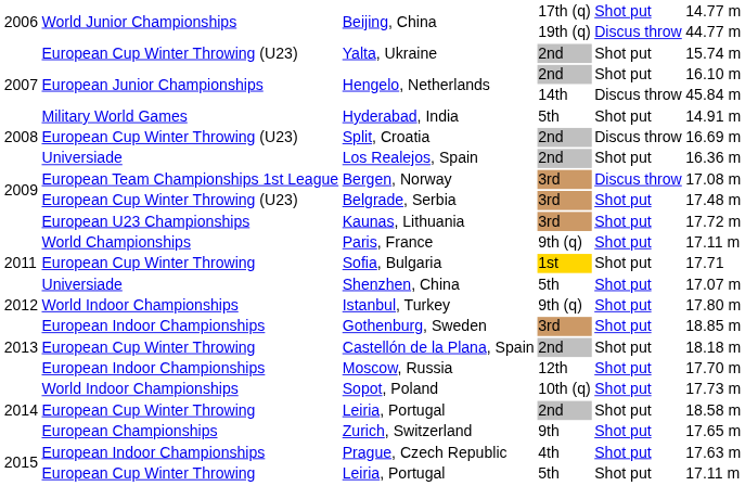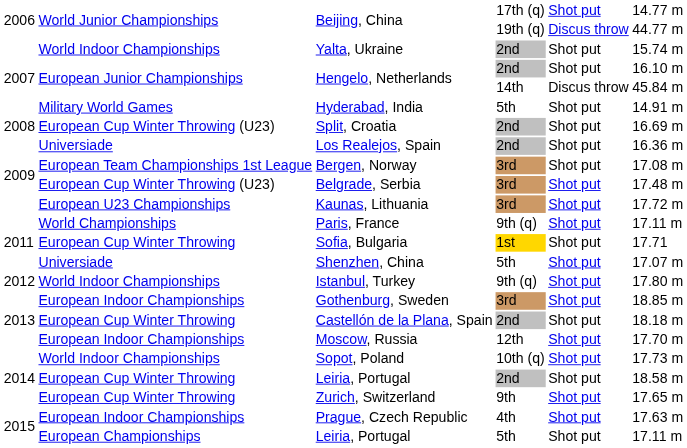Yalta, Ukraine | column 2: European Cup Winter Throwing (U23) -> World Indoor Championships
Split, Croatia | column 5: Discus throw -> Shot put
Bergen, Norway | column 5: Discus throw -> Shot put
Zurich, Switzerland | column 2: European Championships -> European Cup Winter Throwing
Leiria, Portugal / 5th | column 2: European Cup Winter Throwing -> European Championships
